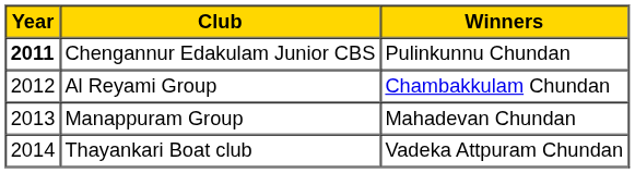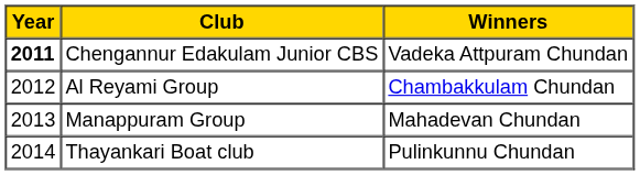Chengannur Edakulam Junior CBS | Winners: Pulinkunnu Chundan -> Vadeka Attpuram Chundan
Thayankari Boat club | Winners: Vadeka Attpuram Chundan -> Pulinkunnu Chundan
